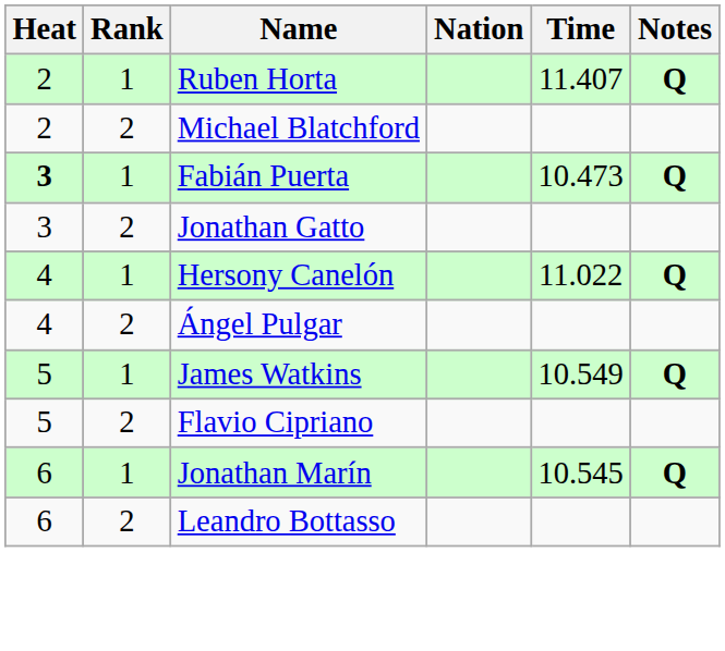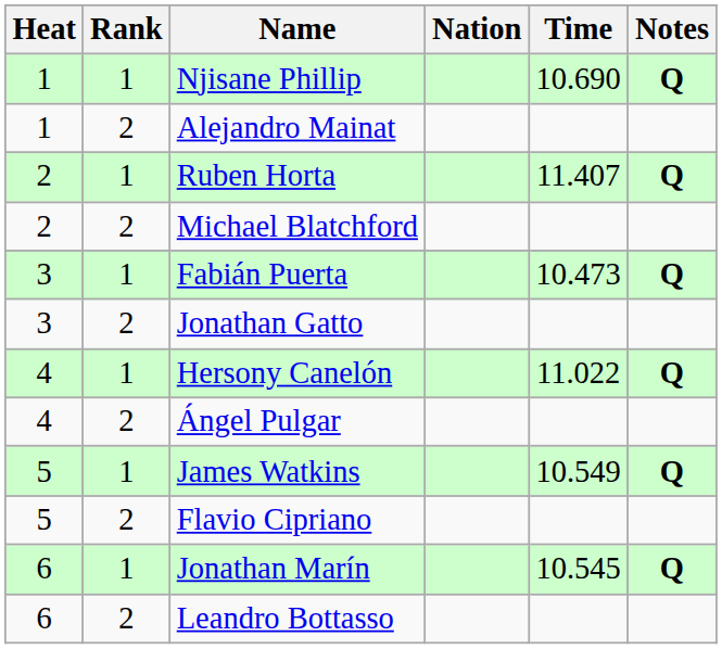+ row: 1 | 1 | Njisane Phillip | 10.690 | Q
+ row: 1 | 2 | Alejandro Mainat
Fabián Puerta | Heat: bold -> normal
